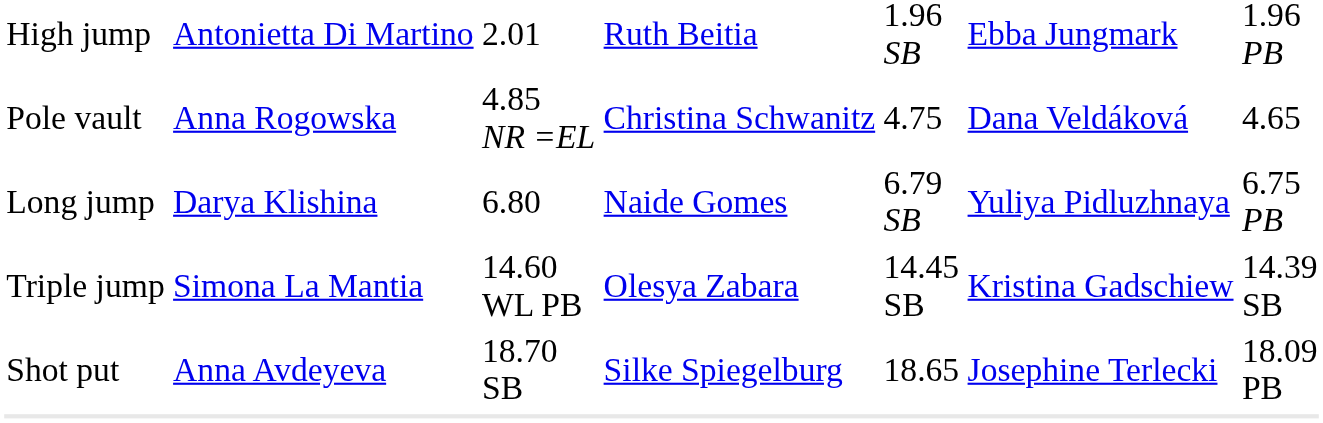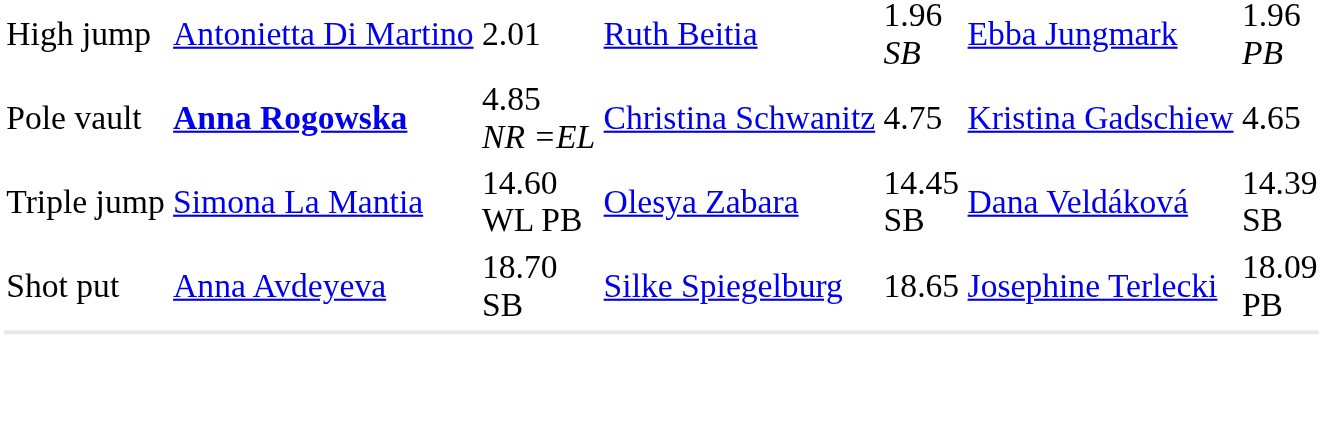Pole vault | column 2: normal -> bold
Pole vault | column 6: Dana Veldáková -> Kristina Gadschiew
- row: Long jump | Darya Klishina | 6.80 | Naide Gomes | 6.79 SB | Yuliya Pidluzhnaya | 6.75 PB
Triple jump | column 6: Kristina Gadschiew -> Dana Veldáková
